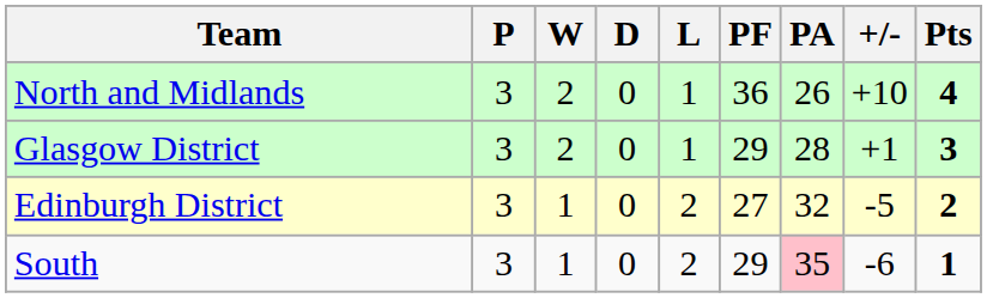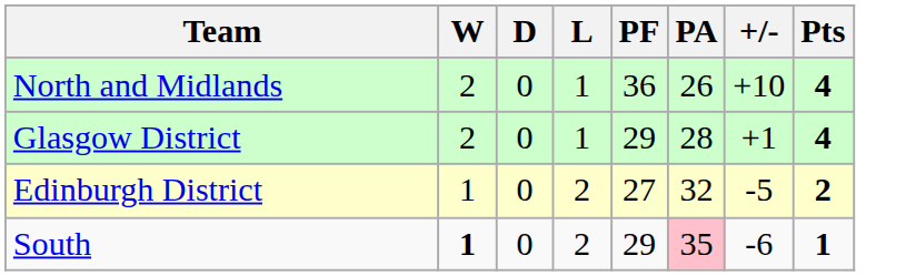- column: P | 3 | 3 | 3 | 3
Glasgow District | Pts: 3 -> 4
South | W: normal -> bold
